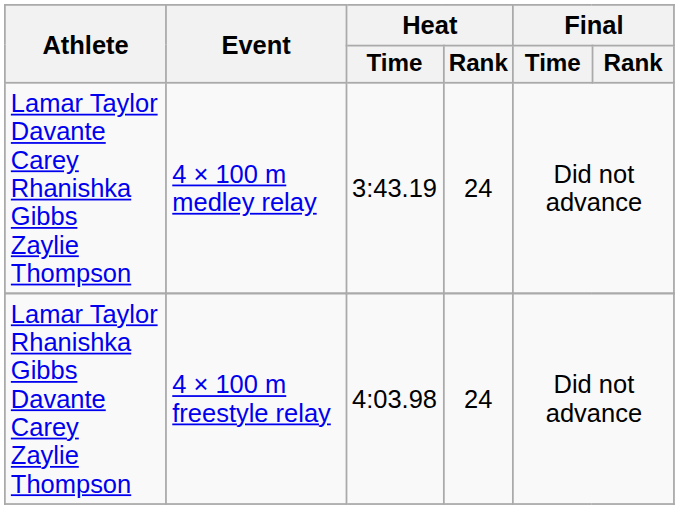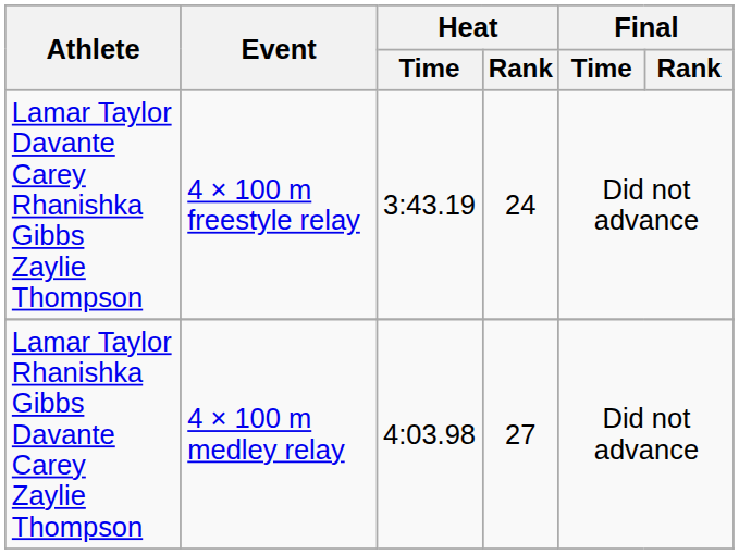Lamar Taylor Davante Carey Rhanishka Gibbs Zaylie Thompson | Event: 4 × 100 m medley relay -> 4 × 100 m freestyle relay
Lamar Taylor Rhanishka Gibbs Davante Carey Zaylie Thompson | Event: 4 × 100 m freestyle relay -> 4 × 100 m medley relay
Lamar Taylor Rhanishka Gibbs Davante Carey Zaylie Thompson | Heat / Rank: 24 -> 27
